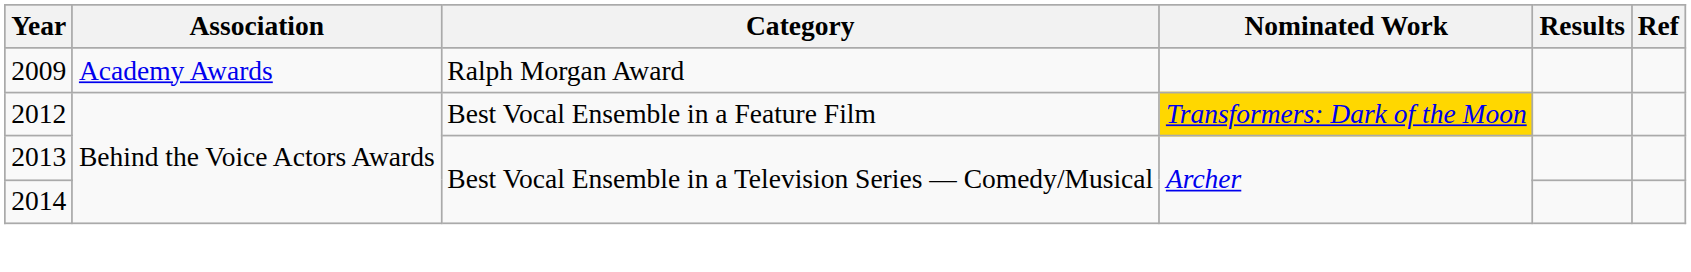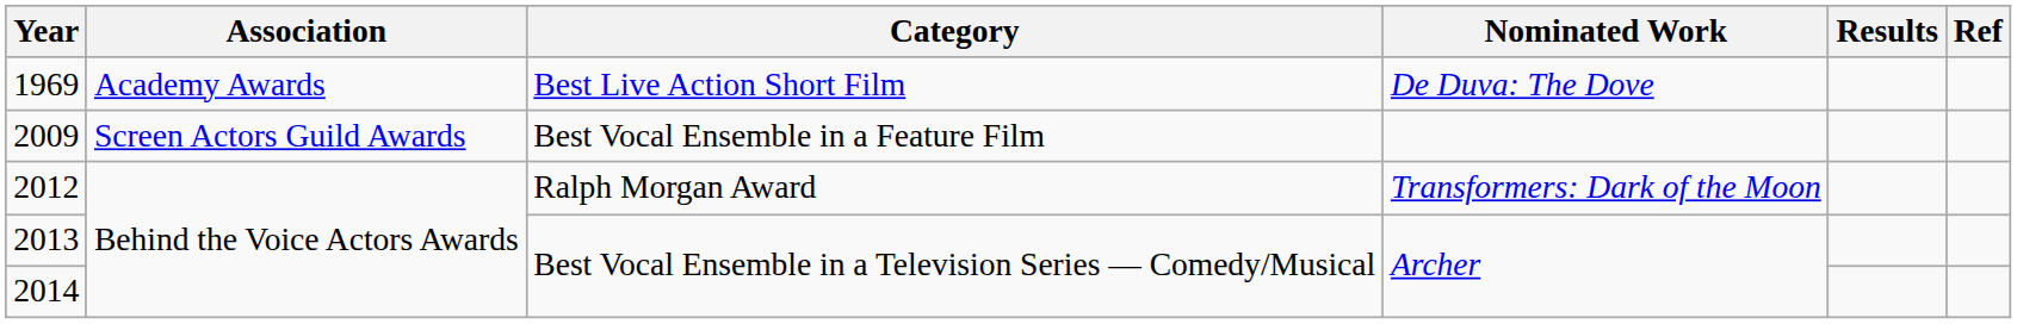+ row: 1969 | Academy Awards | Best Live Action Short Film | De Duva: The Dove
2009 | Association: Academy Awards -> Screen Actors Guild Awards
2009 | Category: Ralph Morgan Award -> Best Vocal Ensemble in a Feature Film
2012 | Category: Best Vocal Ensemble in a Feature Film -> Ralph Morgan Award
2012 | Nominated Work: gold background -> no background
